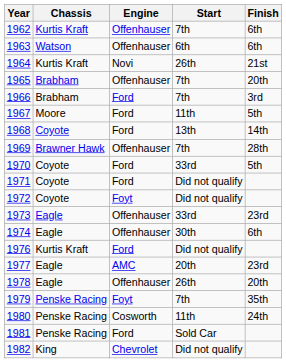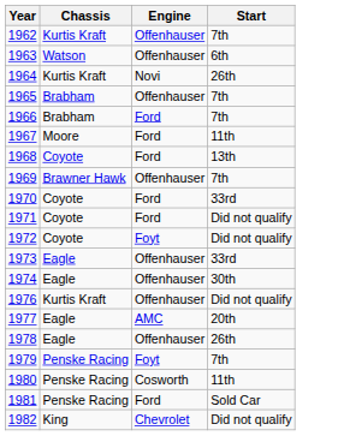- column: Finish | 6th | 6th | 21st | 20th | 3rd | 5th | 14th | 28th | 5th | 23rd | 6th | 23rd | 20th | 35th | 24th
1976 | Engine: Ford -> Offenhauser
